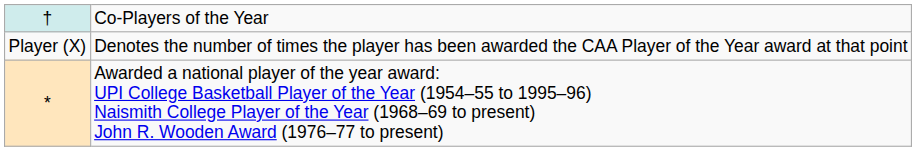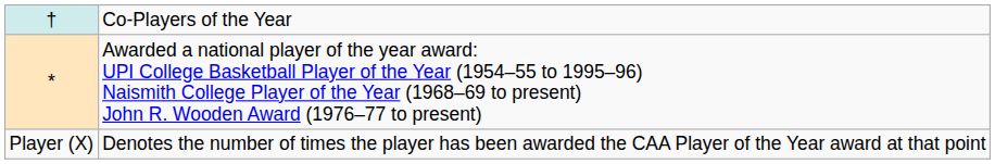rows swapped: * <-> Player (X)
